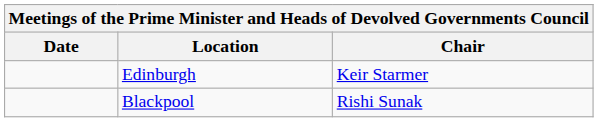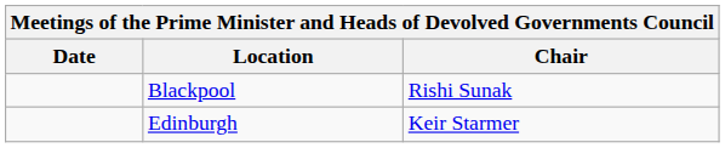rows swapped: Blackpool <-> Edinburgh
